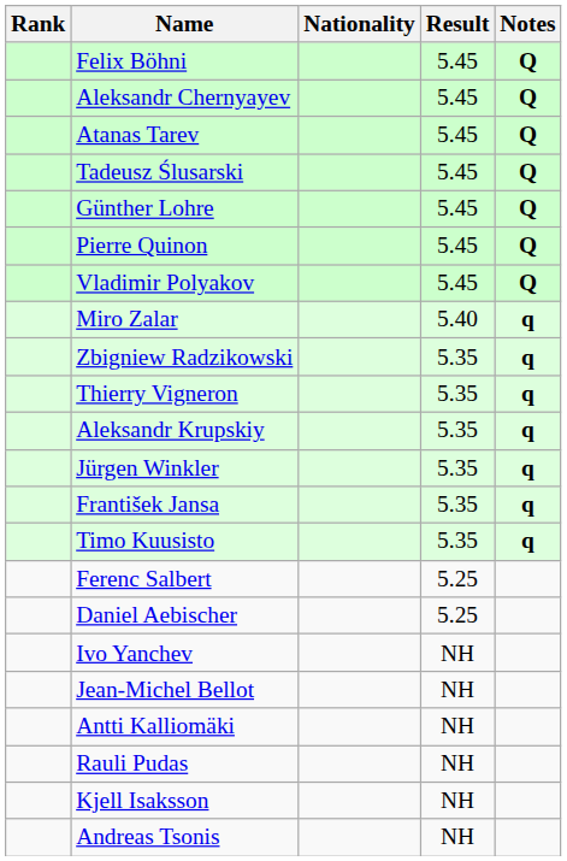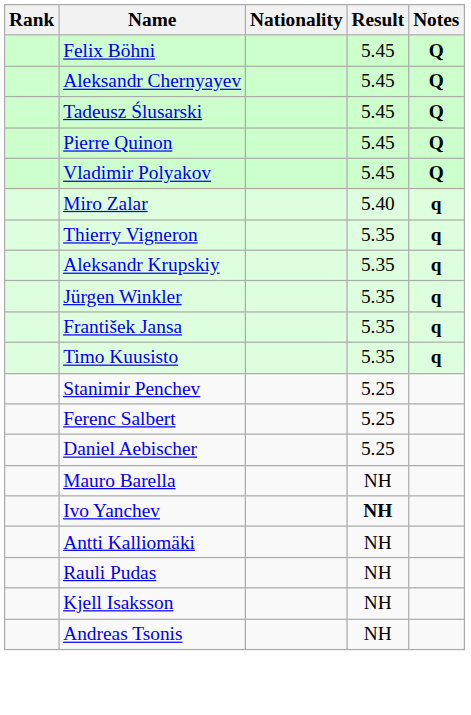- row: Atanas Tarev | 5.45 | Q
- row: Günther Lohre | 5.45 | Q
- row: Zbigniew Radzikowski | 5.35 | q
+ row: Stanimir Penchev | 5.25
+ row: Mauro Barella | NH
Ivo Yanchev | Result: normal -> bold
- row: Jean-Michel Bellot | NH
